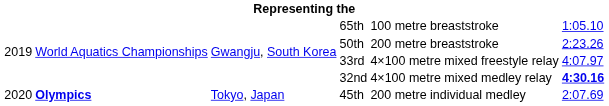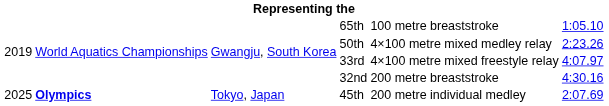50th | column 5: 200 metre breaststroke -> 4×100 metre mixed medley relay
32nd | column 5: 4×100 metre mixed medley relay -> 200 metre breaststroke
32nd | column 6: bold -> normal
45th | column 1: 2020 -> 2025
